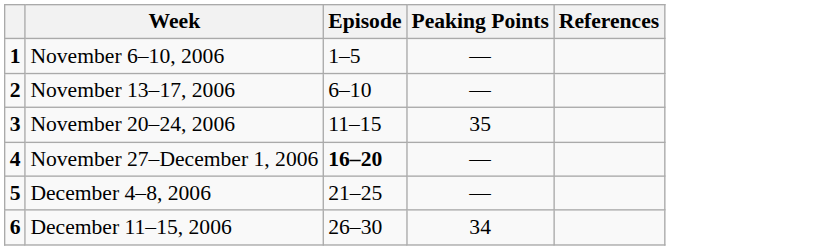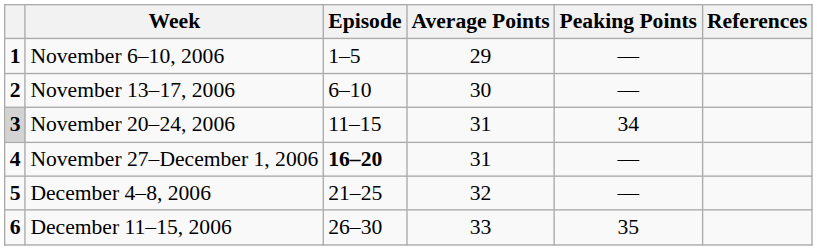+ column: Average Points | 29 | 30 | 31 | 31 | 32 | 33
November 20–24, 2006 | column 1: no background -> lightgrey background
November 20–24, 2006 | Peaking Points: 35 -> 34
December 11–15, 2006 | Peaking Points: 34 -> 35
